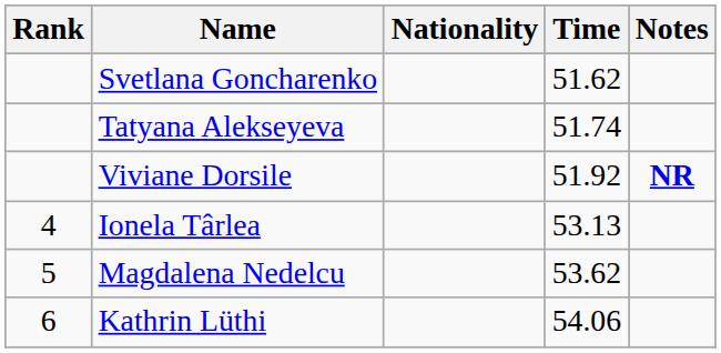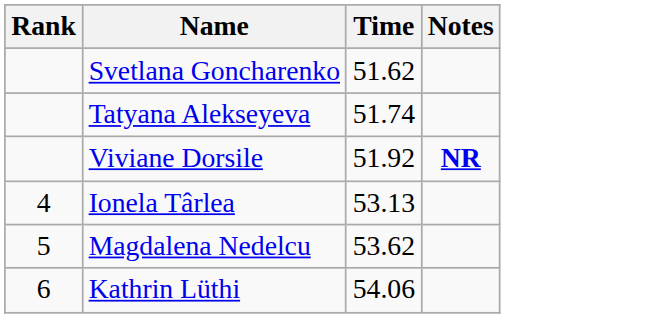- column: Nationality
